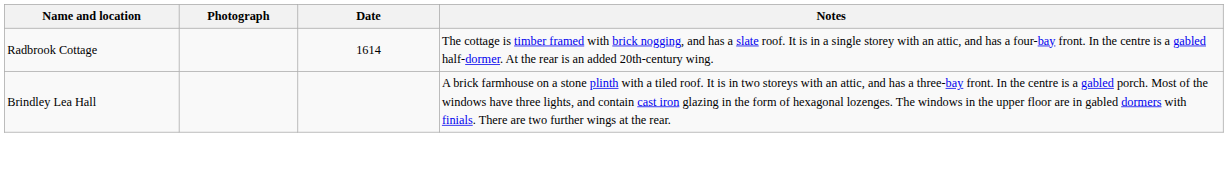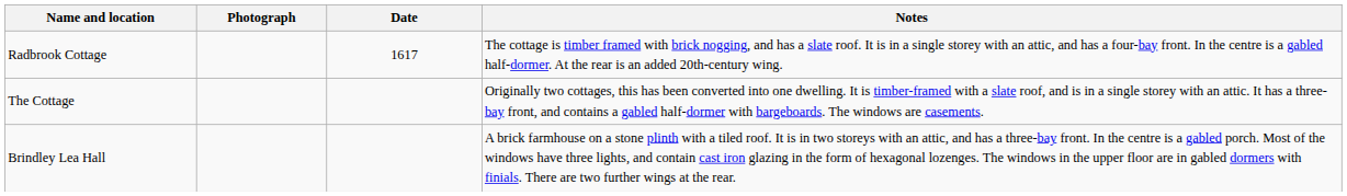Radbrook Cottage | Date: 1614 -> 1617
+ row: The Cottage | Originally two cottages, this has been converted into one dwelling. It is timber-framed with a slate roof, and is in a single storey with an attic. It has a three-bay front, and contains a gabled half-dormer with bargeboards. The windows are casements.
